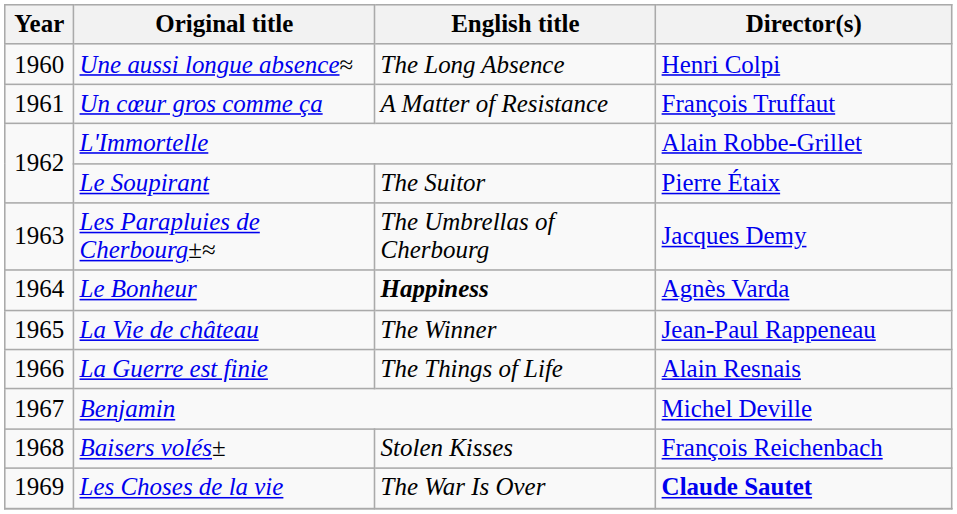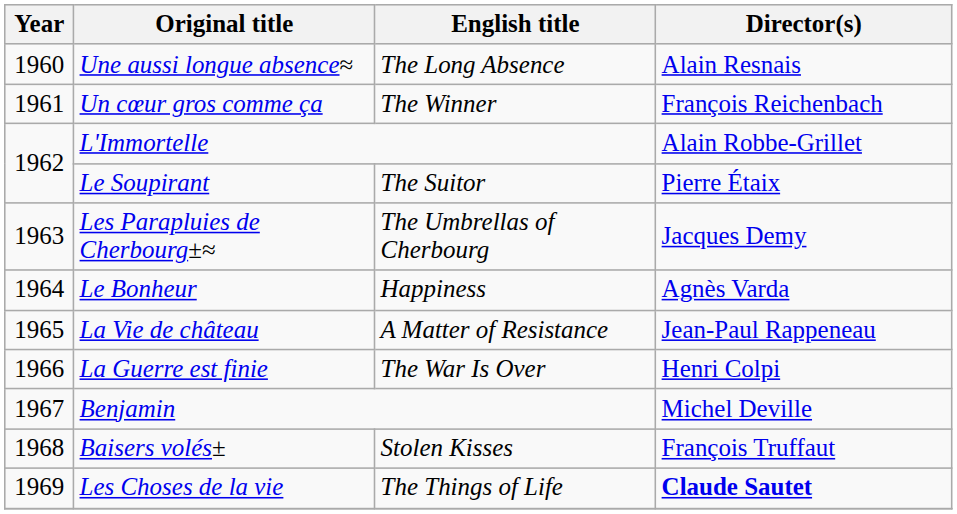Une aussi longue absence≈ | Director(s): Henri Colpi -> Alain Resnais
Un cœur gros comme ça | English title: A Matter of Resistance -> The Winner
Un cœur gros comme ça | Director(s): François Truffaut -> François Reichenbach
Le Bonheur | English title: bold -> normal
La Vie de château | English title: The Winner -> A Matter of Resistance
La Guerre est finie | English title: The Things of Life -> The War Is Over
La Guerre est finie | Director(s): Alain Resnais -> Henri Colpi
Baisers volés± | Director(s): François Reichenbach -> François Truffaut
Les Choses de la vie | English title: The War Is Over -> The Things of Life
